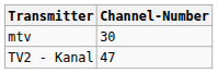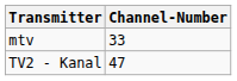mtv | Channel-Number: 30 -> 33
